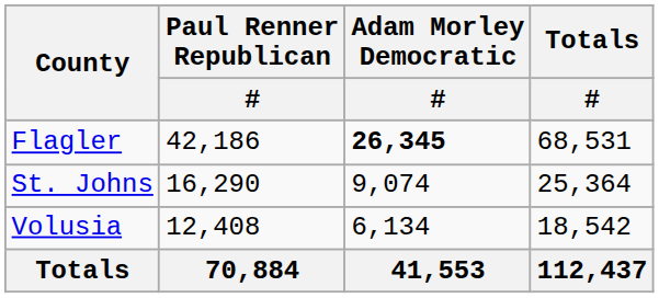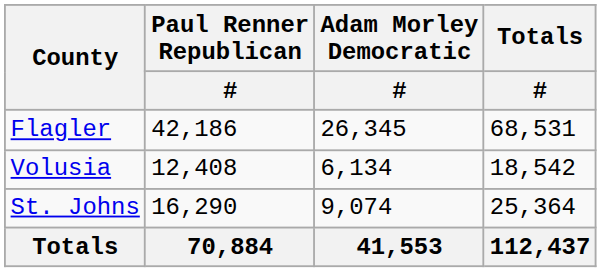Flagler | Adam Morley Democratic / #: bold -> normal
rows swapped: St. Johns <-> Volusia
